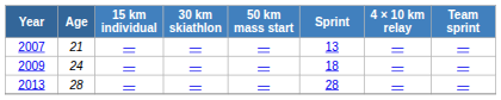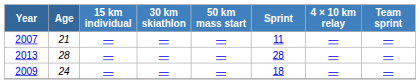2007 | Sprint: 13 -> 11
rows swapped: 2009 <-> 2013
